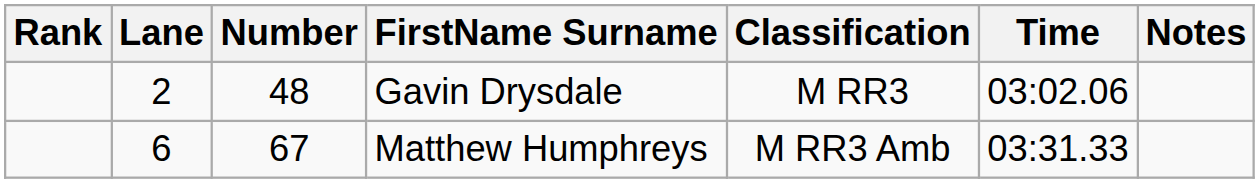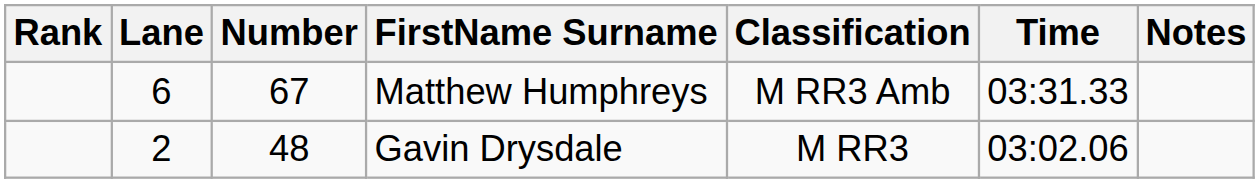rows swapped: Gavin Drysdale <-> Matthew Humphreys
